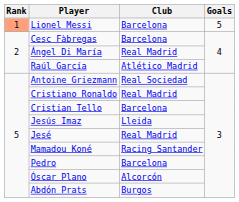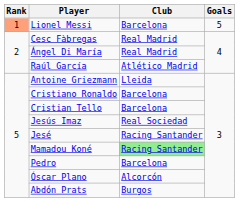Cesc Fàbregas | Club: Barcelona -> Real Madrid
Antoine Griezmann | Club: Real Sociedad -> Lleida
Cristiano Ronaldo | Club: Real Madrid -> Barcelona
Jesús Imaz | Club: Lleida -> Real Sociedad
Jesé | Club: Real Madrid -> Racing Santander
Mamadou Koné | Club: no background -> lightgreen background
